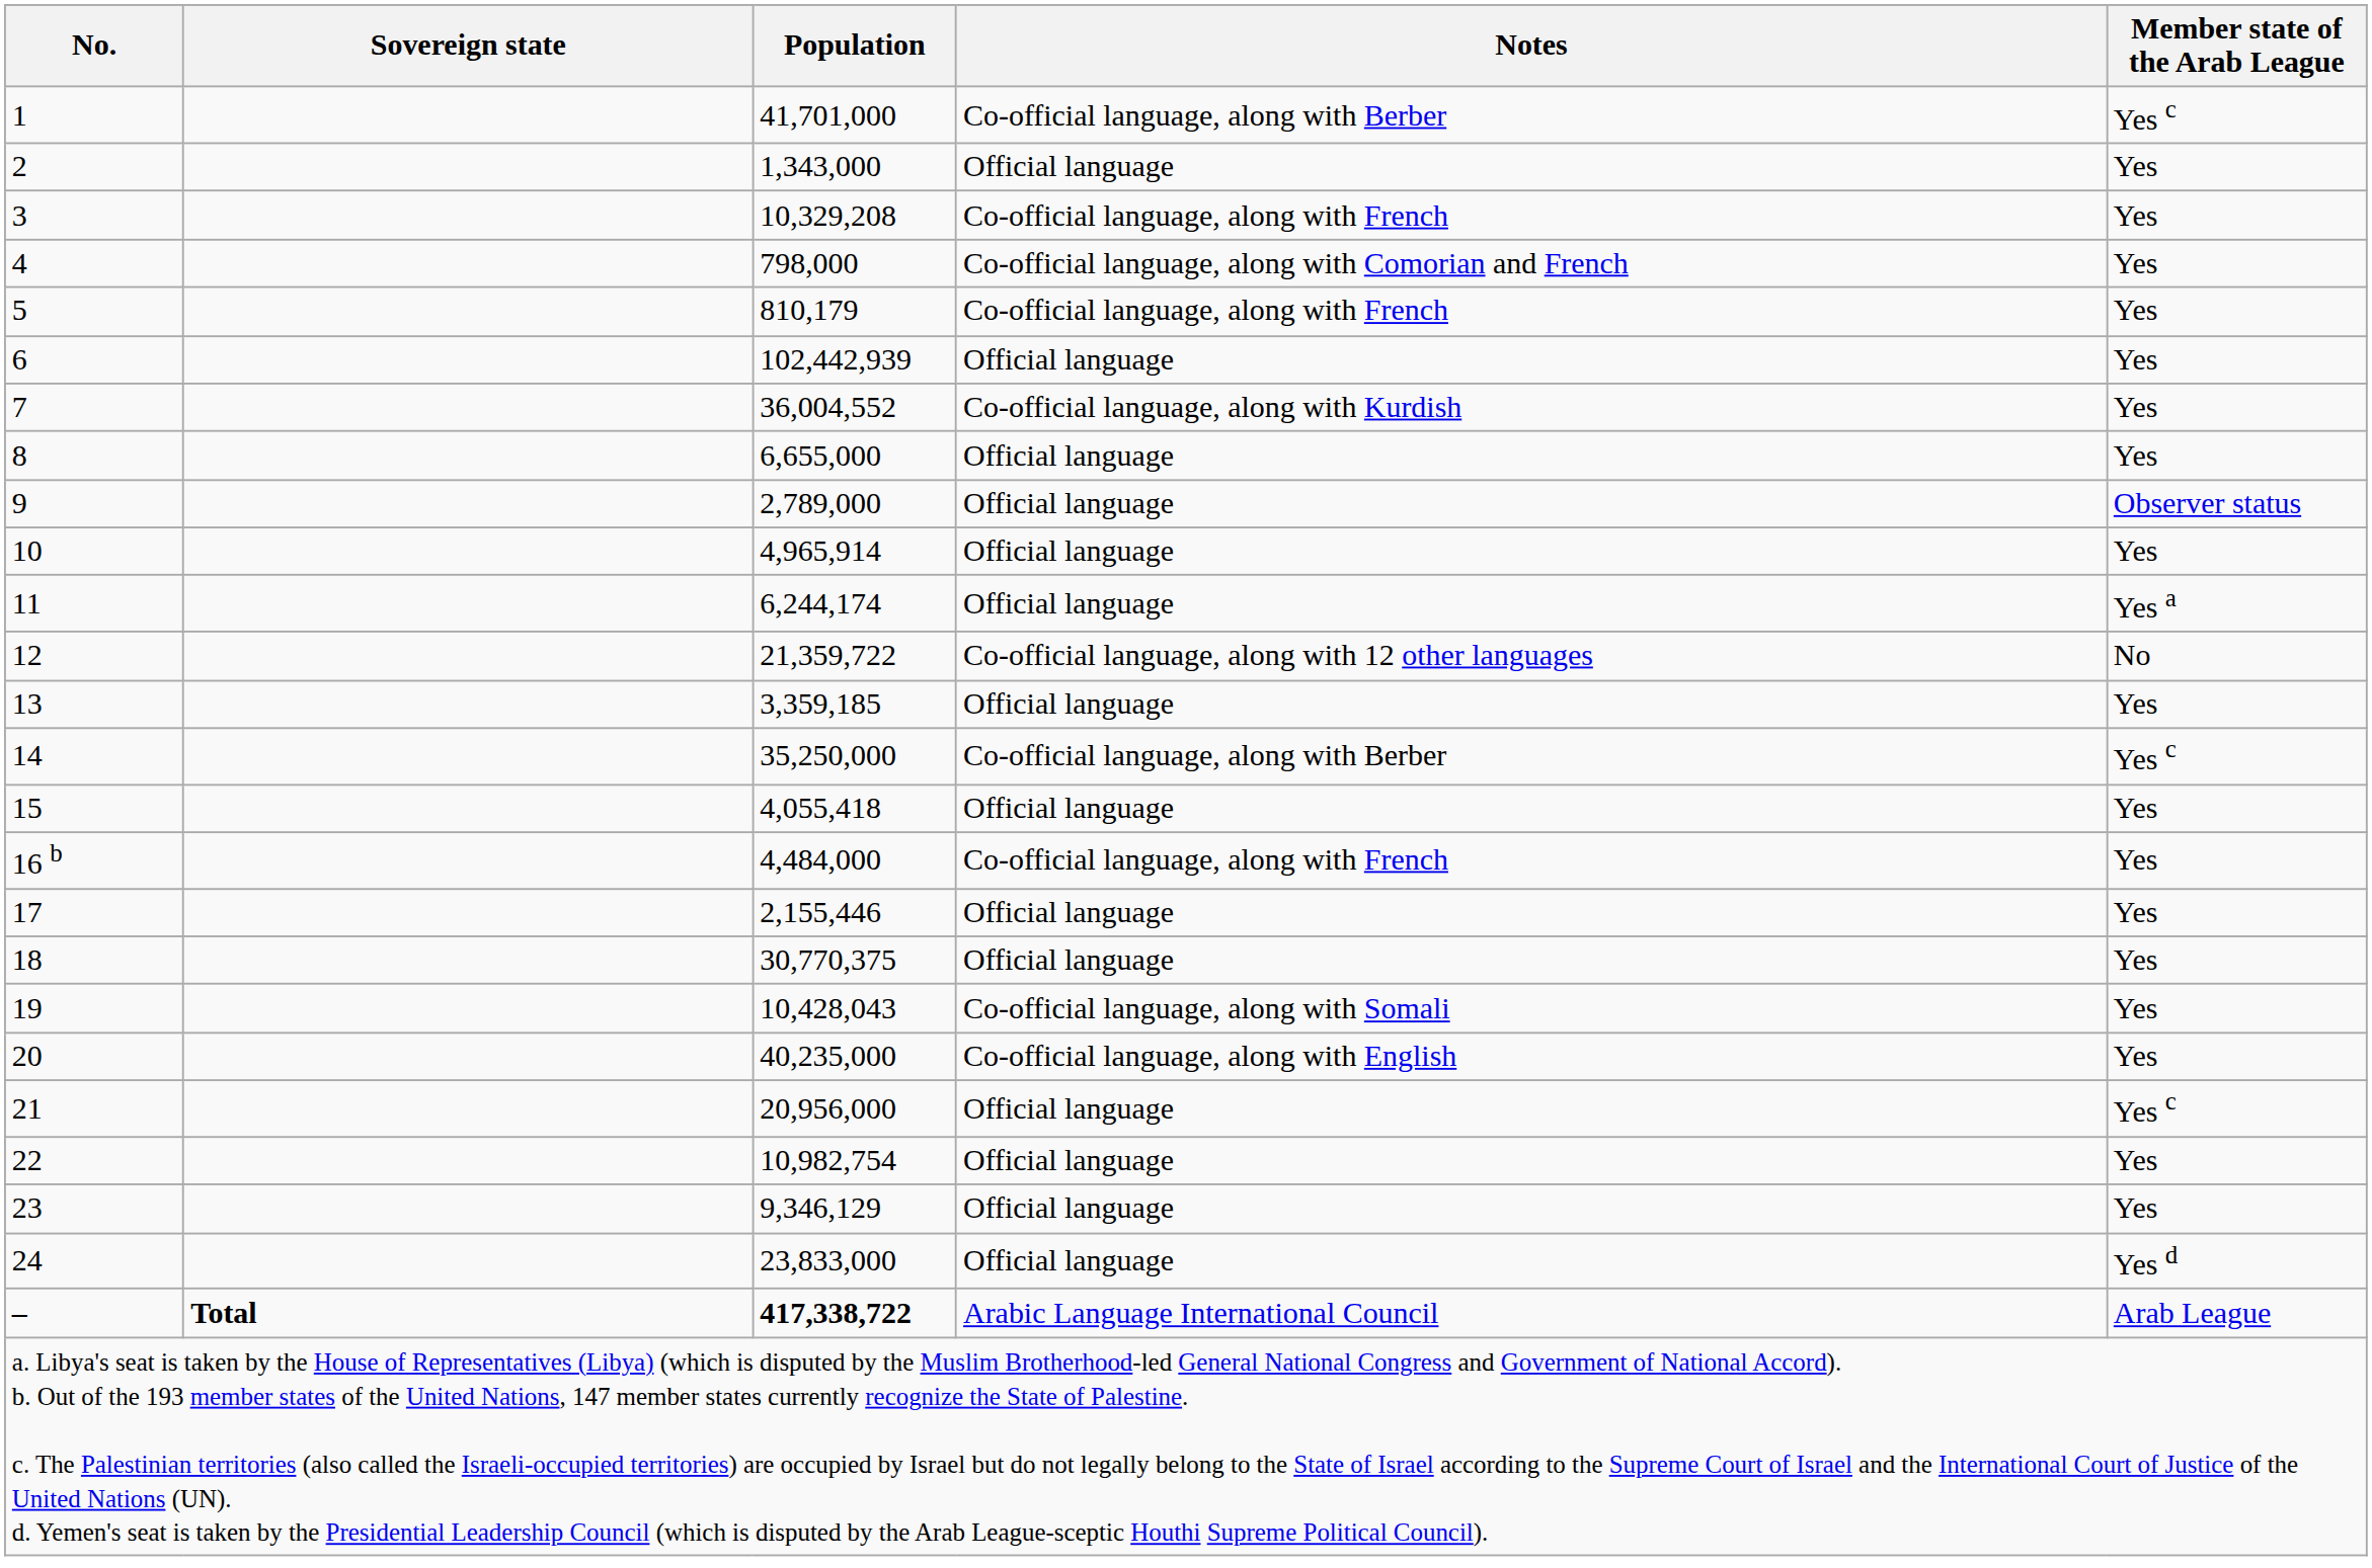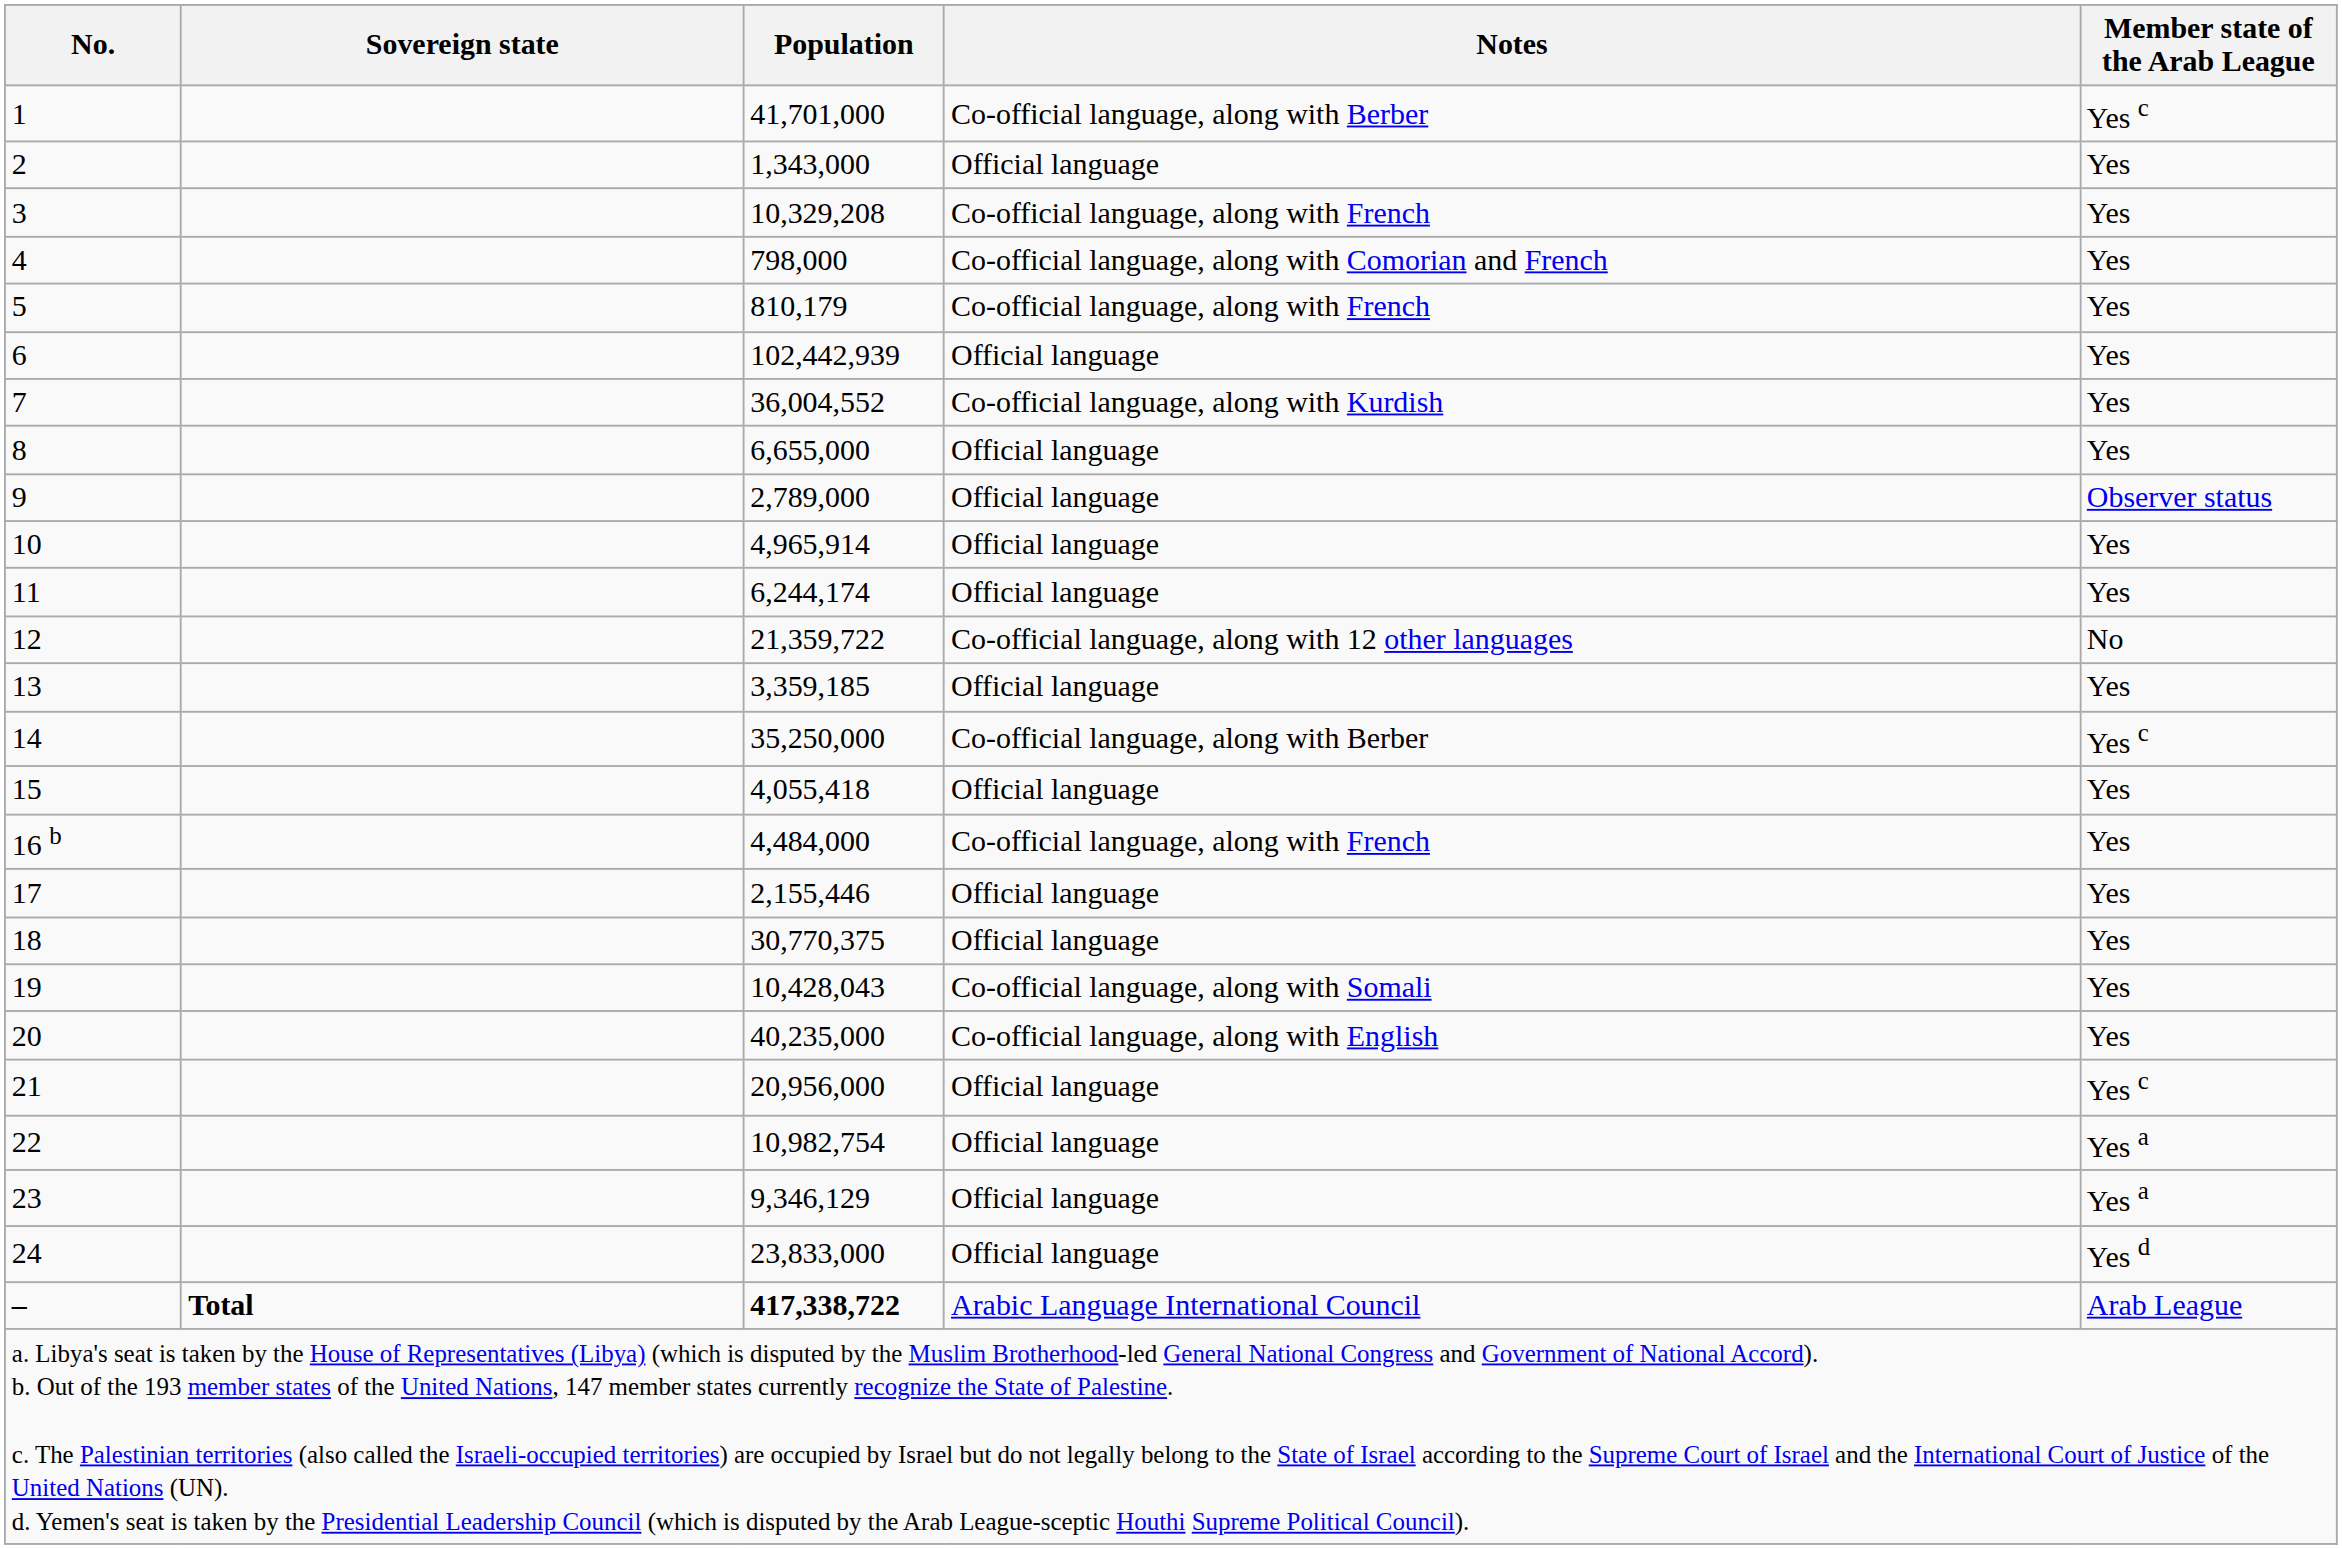11 | Member state of the Arab League: Yes a -> Yes
22 | Member state of the Arab League: Yes -> Yes a
23 | Member state of the Arab League: Yes -> Yes a
